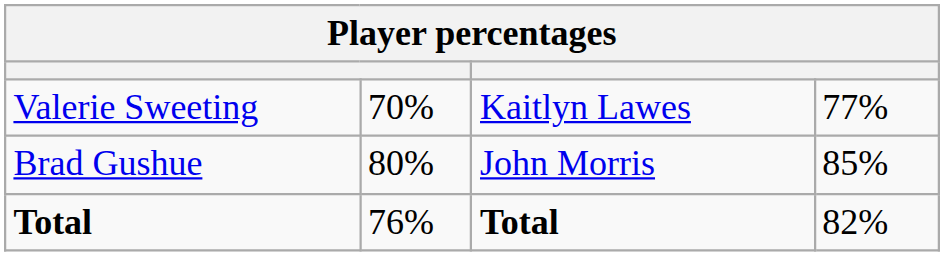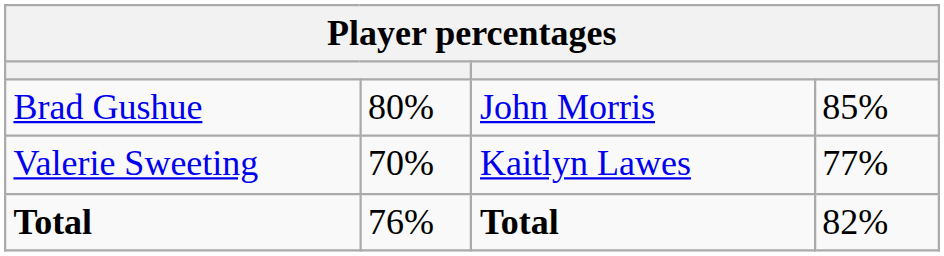rows swapped: Valerie Sweeting <-> Brad Gushue
